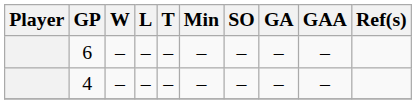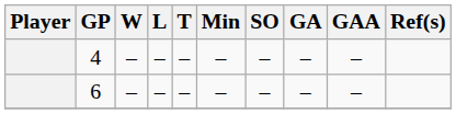rows swapped: 4 <-> 6
